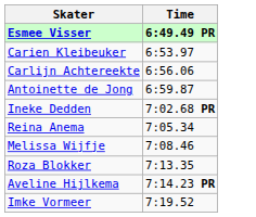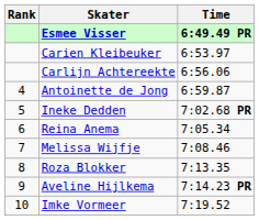+ column: Rank | 4 | 5 | 6 | 7 | 8 | 9 | 10
